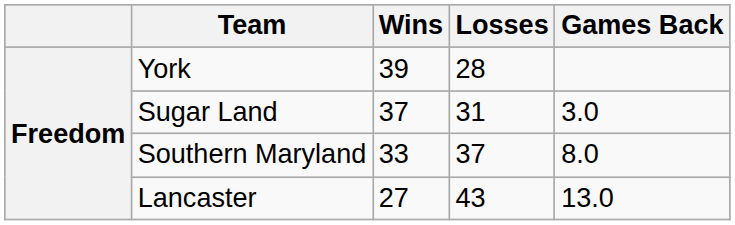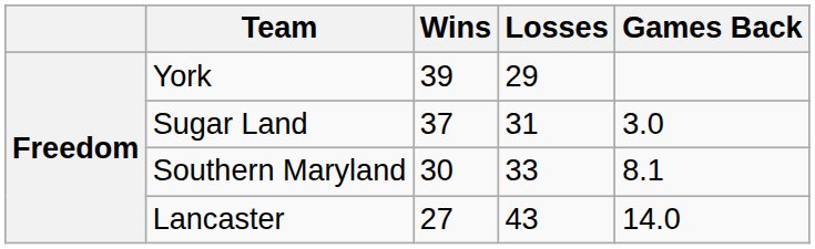York | Losses: 28 -> 29
Southern Maryland | Wins: 33 -> 30
Southern Maryland | Losses: 37 -> 33
Southern Maryland | Games Back: 8.0 -> 8.1
Lancaster | Games Back: 13.0 -> 14.0
